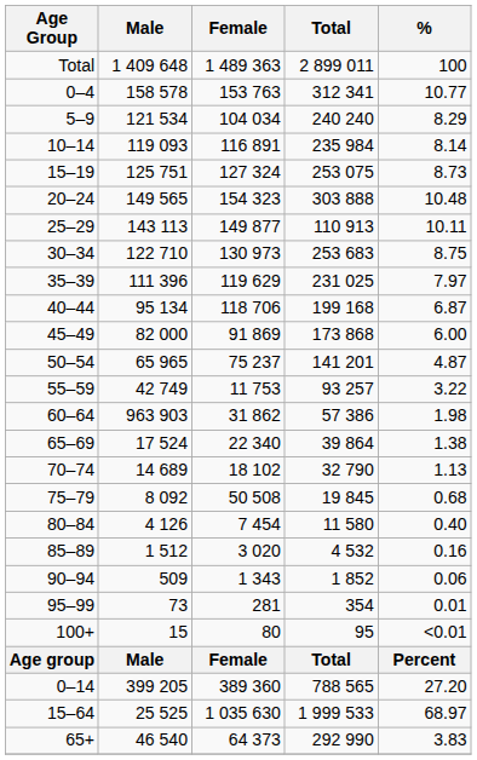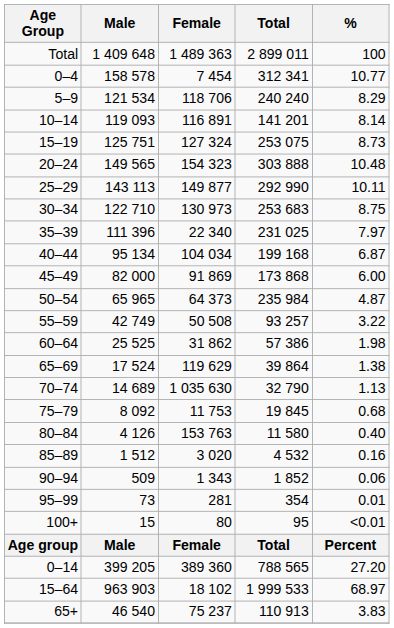0–4 | Female: 153 763 -> 7 454
5–9 | Female: 104 034 -> 118 706
10–14 | Total: 235 984 -> 141 201
25–29 | Total: 110 913 -> 292 990
35–39 | Female: 119 629 -> 22 340
40–44 | Female: 118 706 -> 104 034
50–54 | Female: 75 237 -> 64 373
50–54 | Total: 141 201 -> 235 984
55–59 | Female: 11 753 -> 50 508
60–64 | Male: 963 903 -> 25 525
65–69 | Female: 22 340 -> 119 629
70–74 | Female: 18 102 -> 1 035 630
75–79 | Female: 50 508 -> 11 753
80–84 | Female: 7 454 -> 153 763
15–64 | Male: 25 525 -> 963 903
15–64 | Female: 1 035 630 -> 18 102
65+ | Female: 64 373 -> 75 237
65+ | Total: 292 990 -> 110 913
